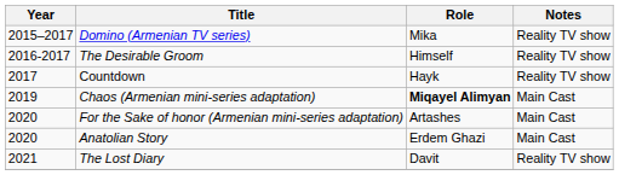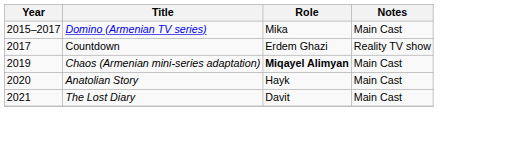Domino (Armenian TV series) | Notes: Reality TV show -> Main Cast
- row: 2016-2017 | The Desirable Groom | Himself | Reality TV show
Countdown | Role: Hayk -> Erdem Ghazi
- row: 2020 | For the Sake of honor (Armenian mini-series adaptation) | Artashes | Main Cast
Anatolian Story | Role: Erdem Ghazi -> Hayk
The Lost Diary | Notes: Reality TV show -> Main Cast
